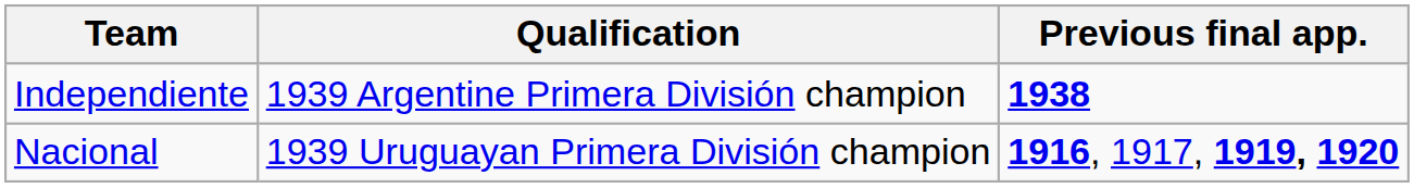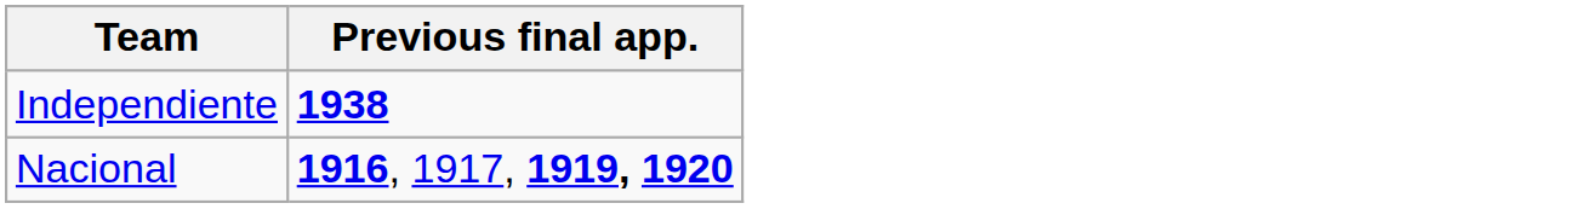- column: Qualification | 1939 Argentine Primera División champion | 1939 Uruguayan Primera División champion
